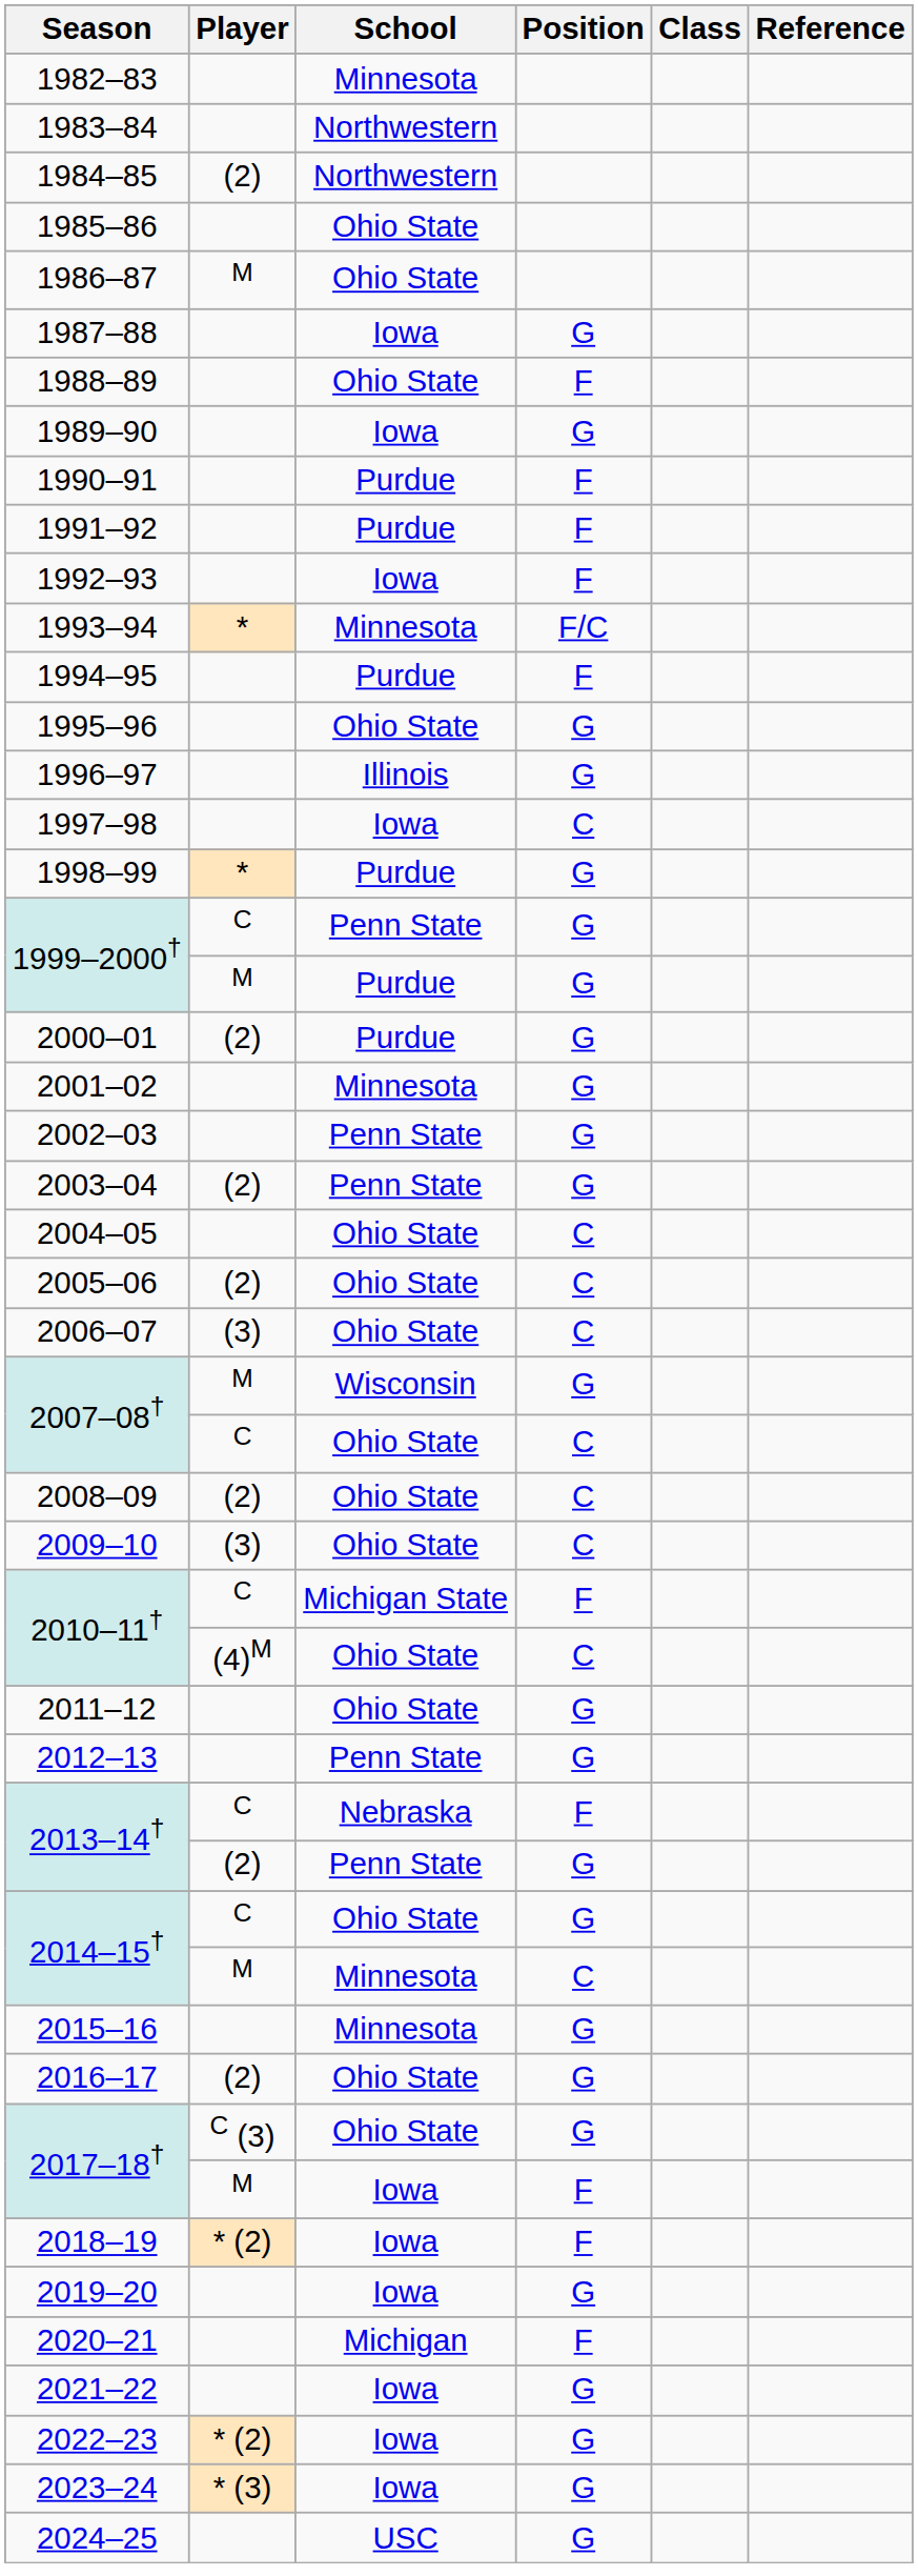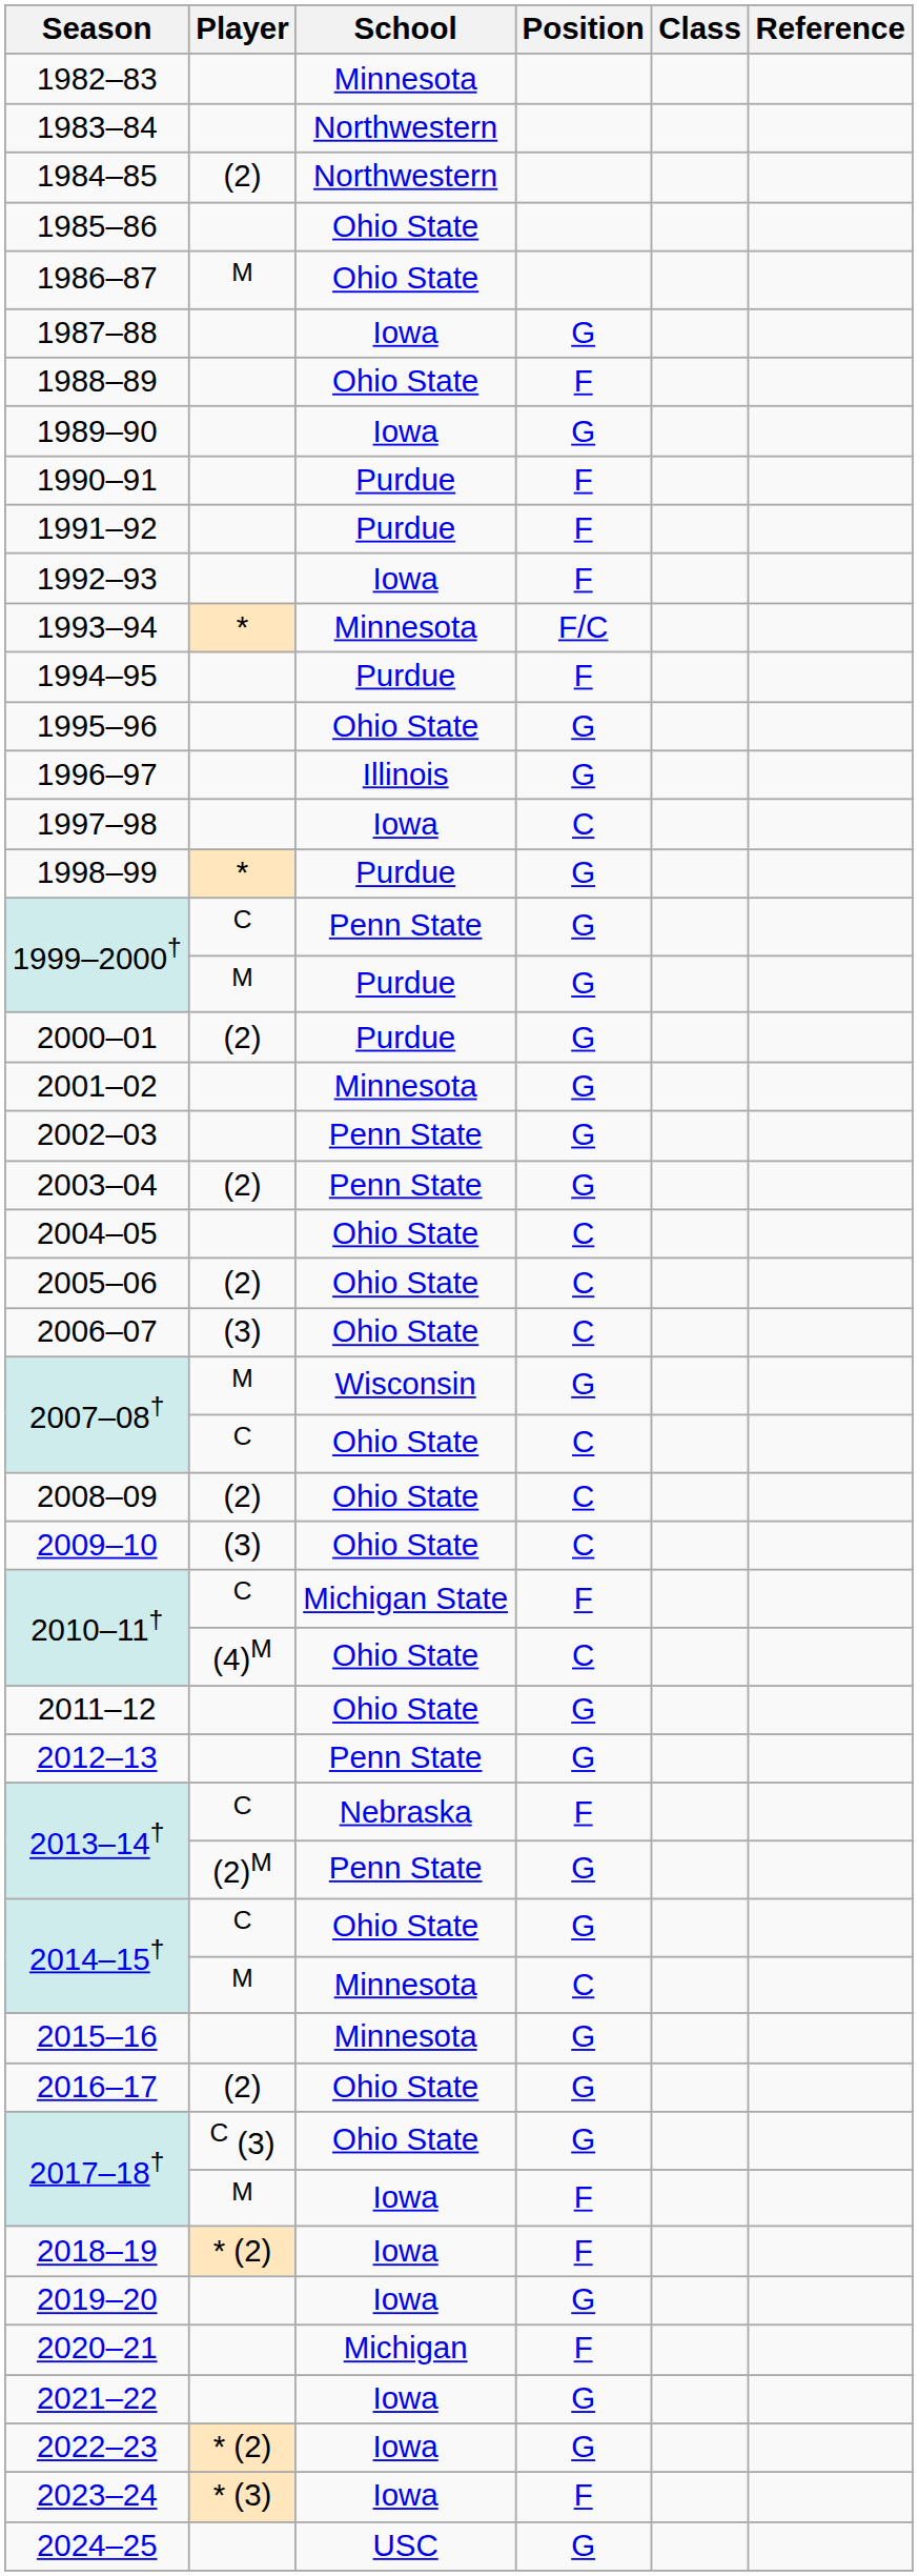2013–14† / Penn State | Player: (2) -> (2)M
2023–24 | Position: G -> F
